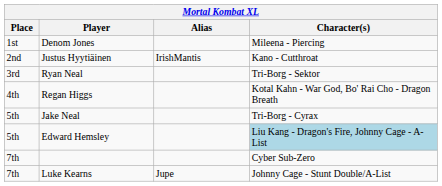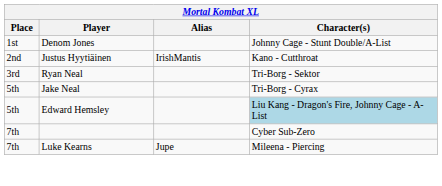Denom Jones | Character(s): Mileena - Piercing -> Johnny Cage - Stunt Double/A-List
- row: 4th | Regan Higgs | Kotal Kahn - War God, Bo' Rai Cho - Dragon Breath
Luke Kearns | Character(s): Johnny Cage - Stunt Double/A-List -> Mileena - Piercing
